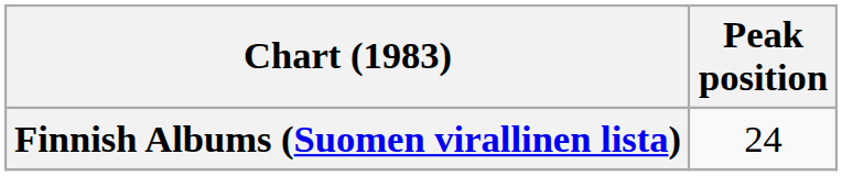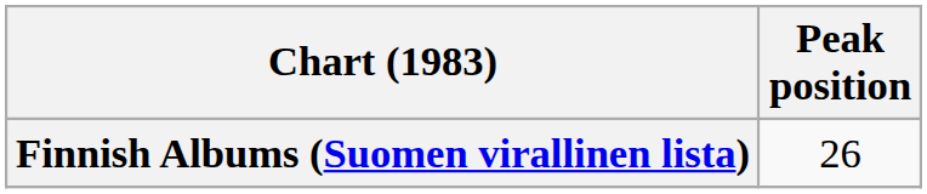Finnish Albums (Suomen virallinen lista) | Peak position: 24 -> 26
